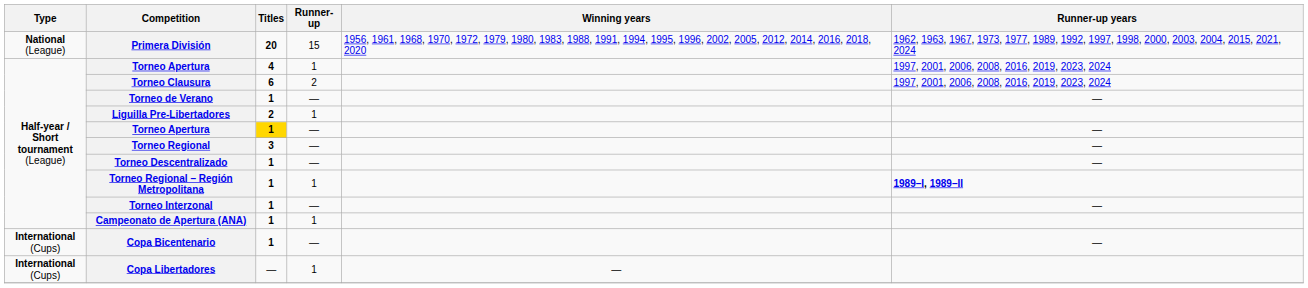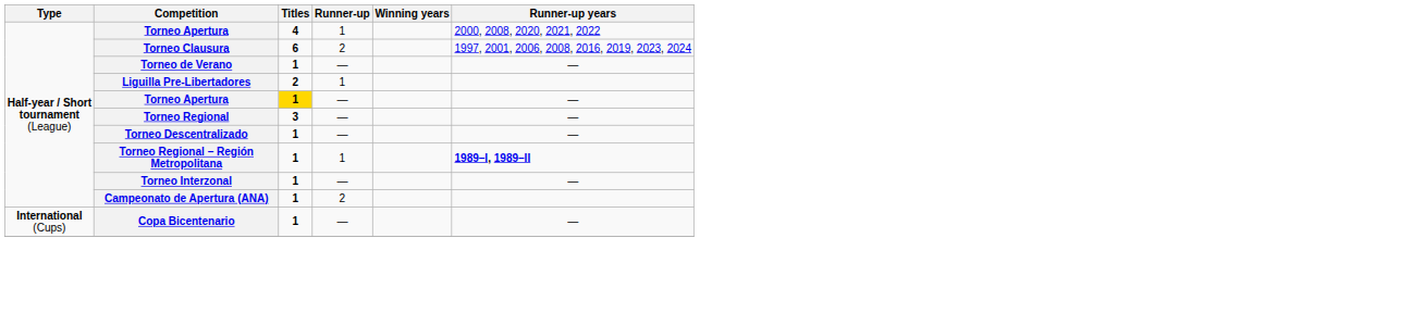- row: National (League) | Primera División | 20 | 15 | 1956, 1961, 1968, 1970, 1972, 1979, 1980, 1983, 1988, 1991, 1994, 1995, 1996, 2002, 2005, 2012, 2014, 2016, 2018, 2020 | 1962, 1963, 1967, 1973, 1977, 1989, 1992, 1997, 1998, 2000, 2003, 2004, 2015, 2021, 2024
Torneo Apertura / 4 | Runner-up years: 1997, 2001, 2006, 2008, 2016, 2019, 2023, 2024 -> 2000, 2008, 2020, 2021, 2022
Campeonato de Apertura (ANA) | Runner-up: 1 -> 2
- row: International (Cups) | Copa Libertadores | — | 1 | —
